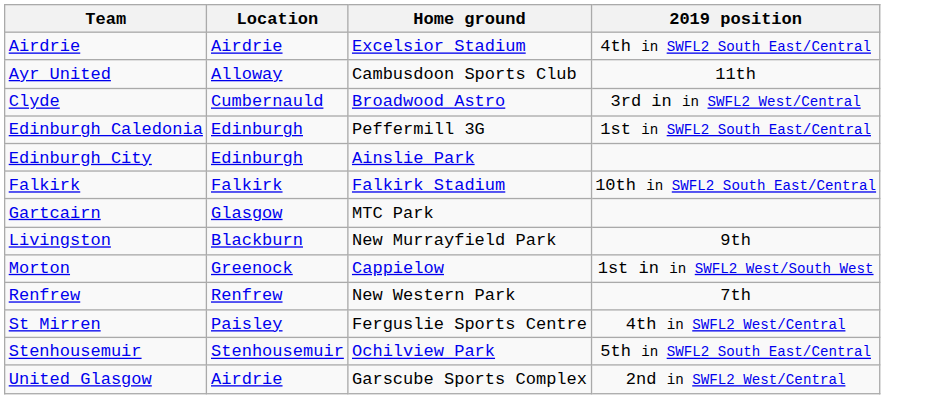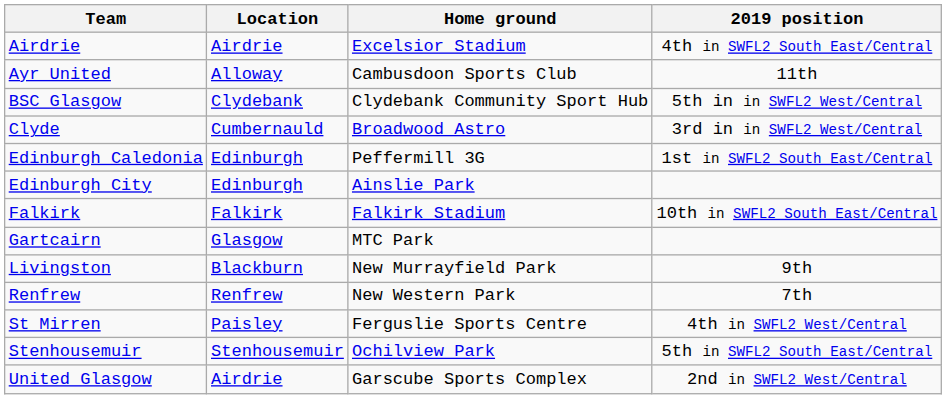+ row: BSC Glasgow | Clydebank | Clydebank Community Sport Hub | 5th in in SWFL2 West/Central
- row: Morton | Greenock | Cappielow | 1st in in SWFL2 West/South West
